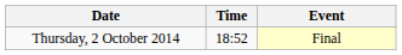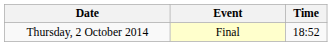columns swapped: Time <-> Event
